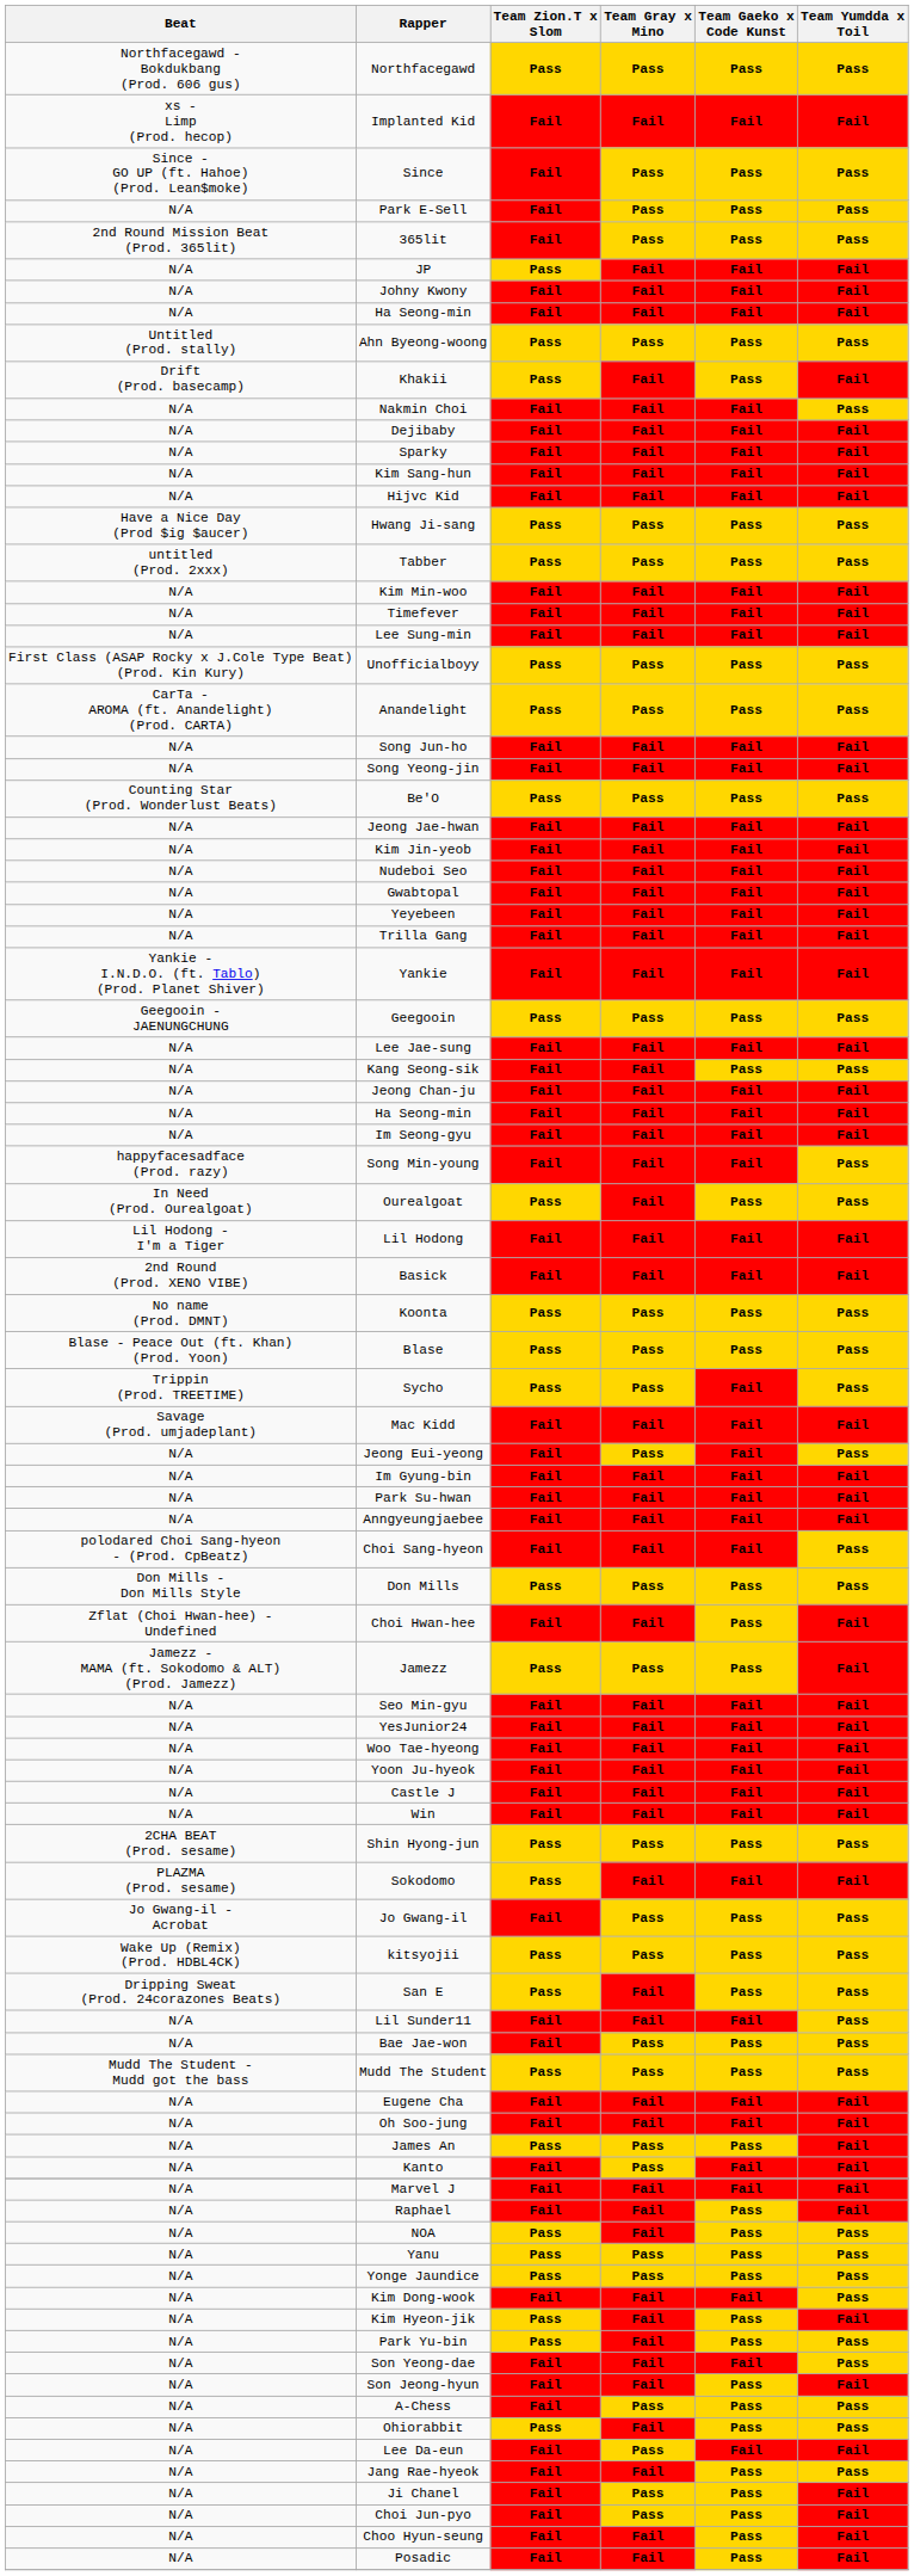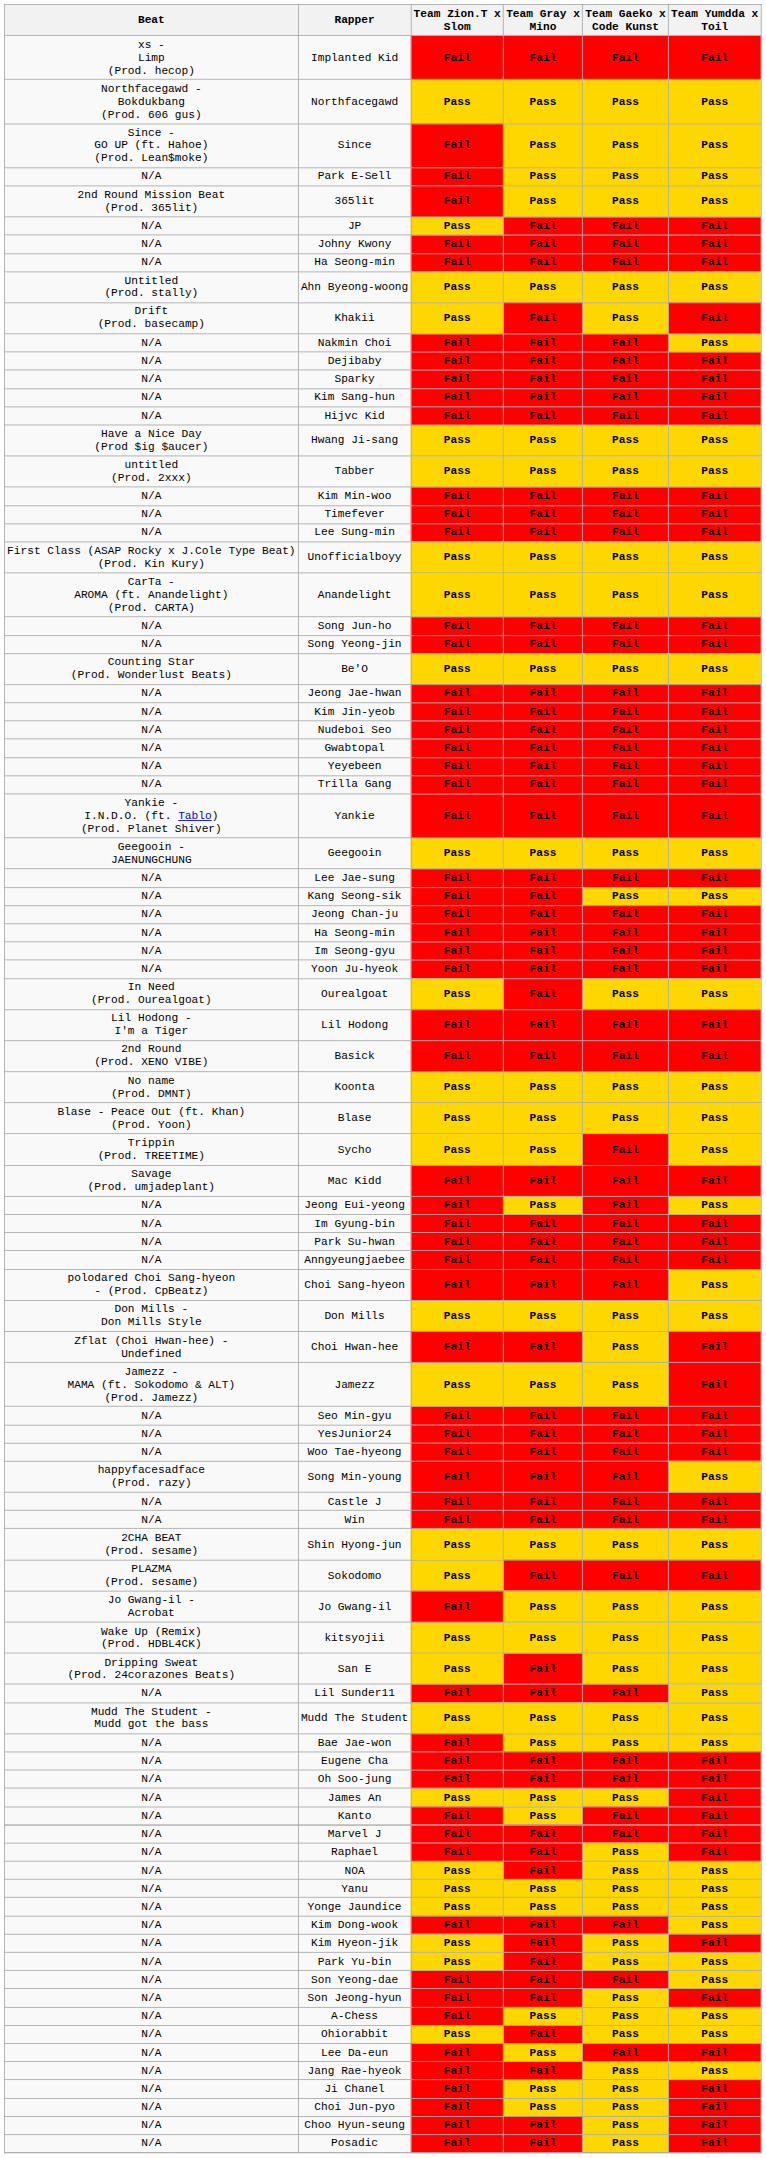rows swapped: Northfacegawd <-> Implanted Kid
rows swapped: Yoon Ju-hyeok <-> Song Min-young
rows swapped: Bae Jae-won <-> Mudd The Student
